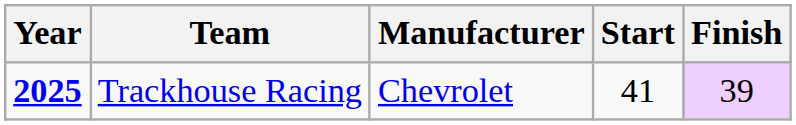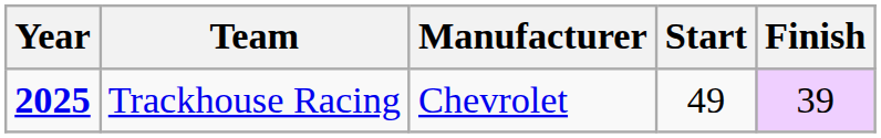Trackhouse Racing | Start: 41 -> 49
